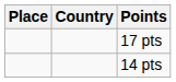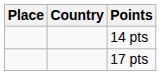rows swapped: 14 pts <-> 17 pts
